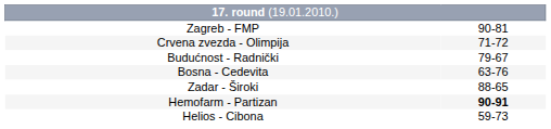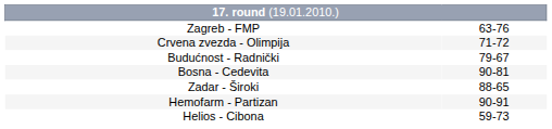Zagreb - FMP | column 2: 90-81 -> 63-76
Bosna - Cedevita | column 2: 63-76 -> 90-81
Hemofarm - Partizan | column 2: bold -> normal
